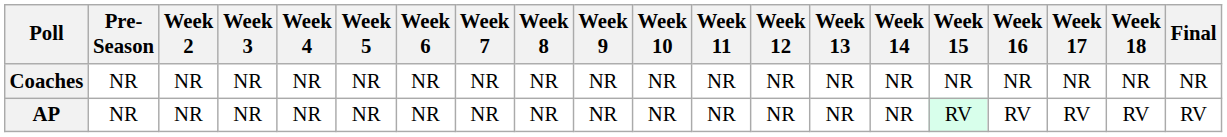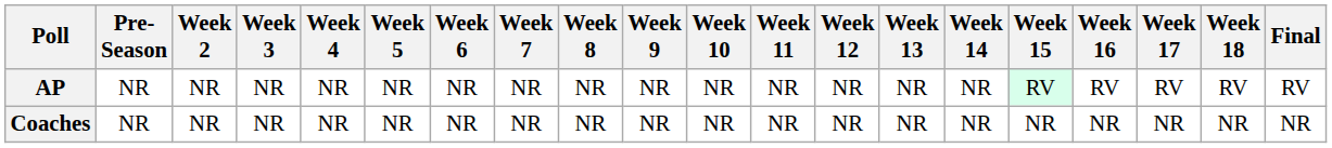rows swapped: AP <-> Coaches
